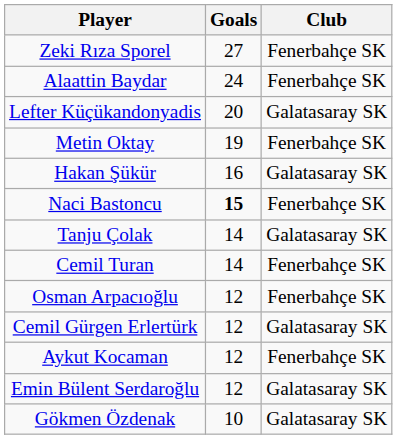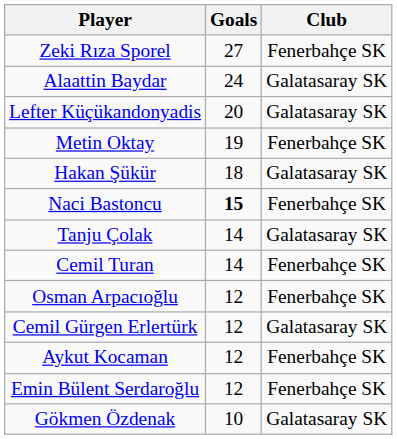Alaattin Baydar | Club: Fenerbahçe SK -> Galatasaray SK
Hakan Şükür | Goals: 16 -> 18
Emin Bülent Serdaroğlu | Club: Galatasaray SK -> Fenerbahçe SK
